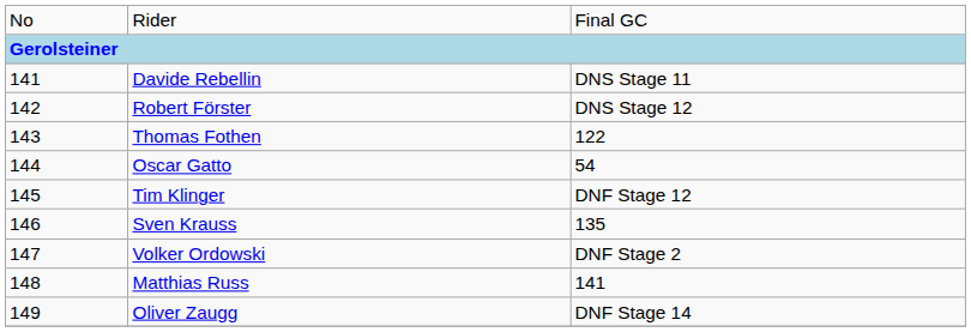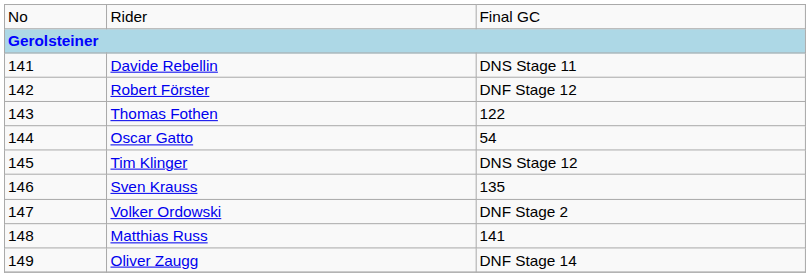Robert Förster | column 3: DNS Stage 12 -> DNF Stage 12
Tim Klinger | column 3: DNF Stage 12 -> DNS Stage 12
